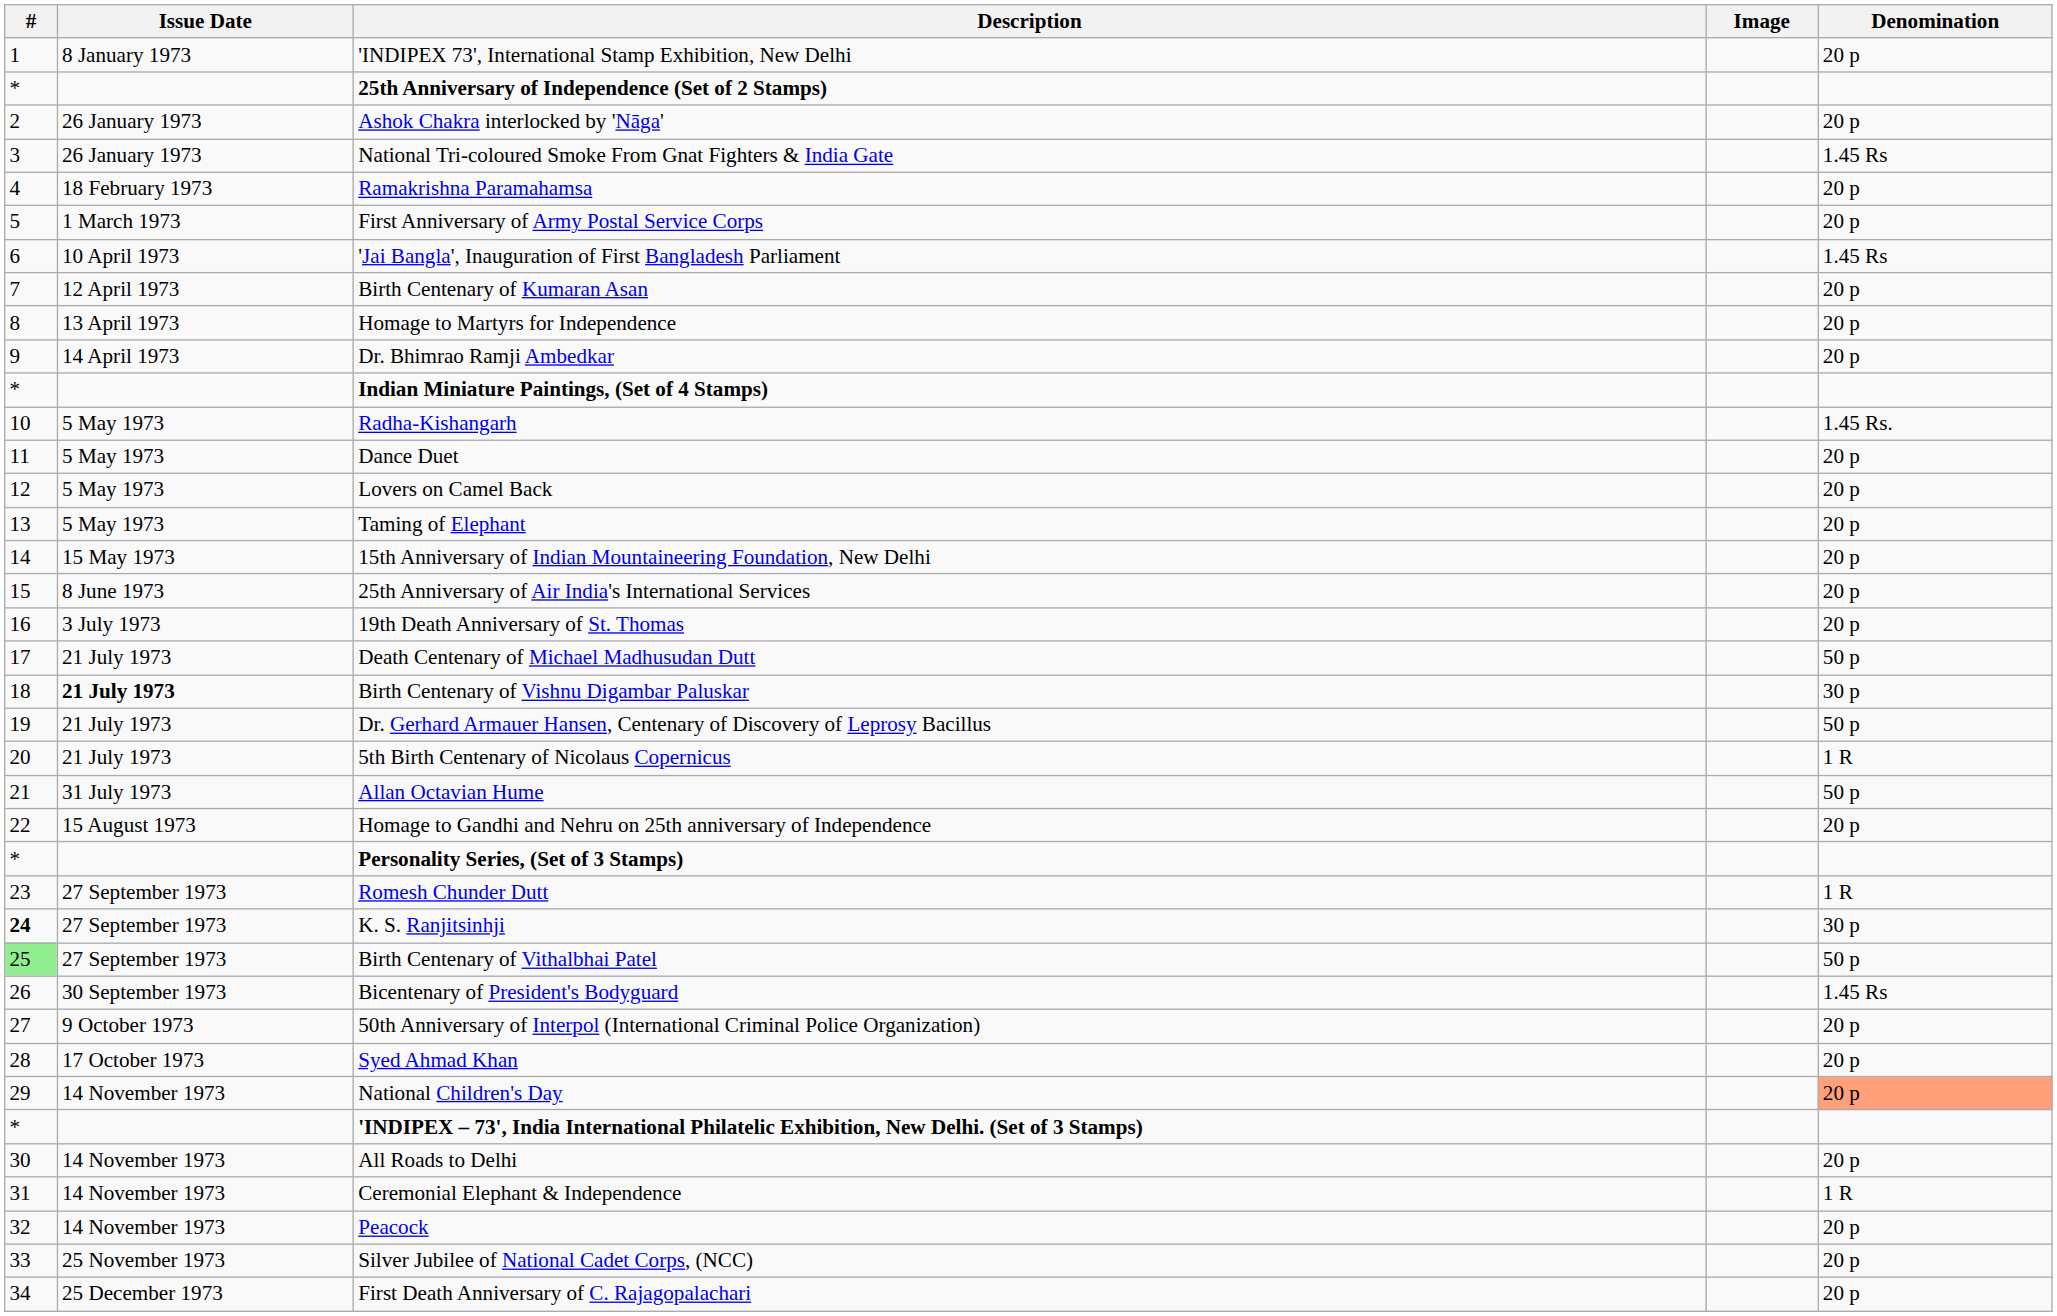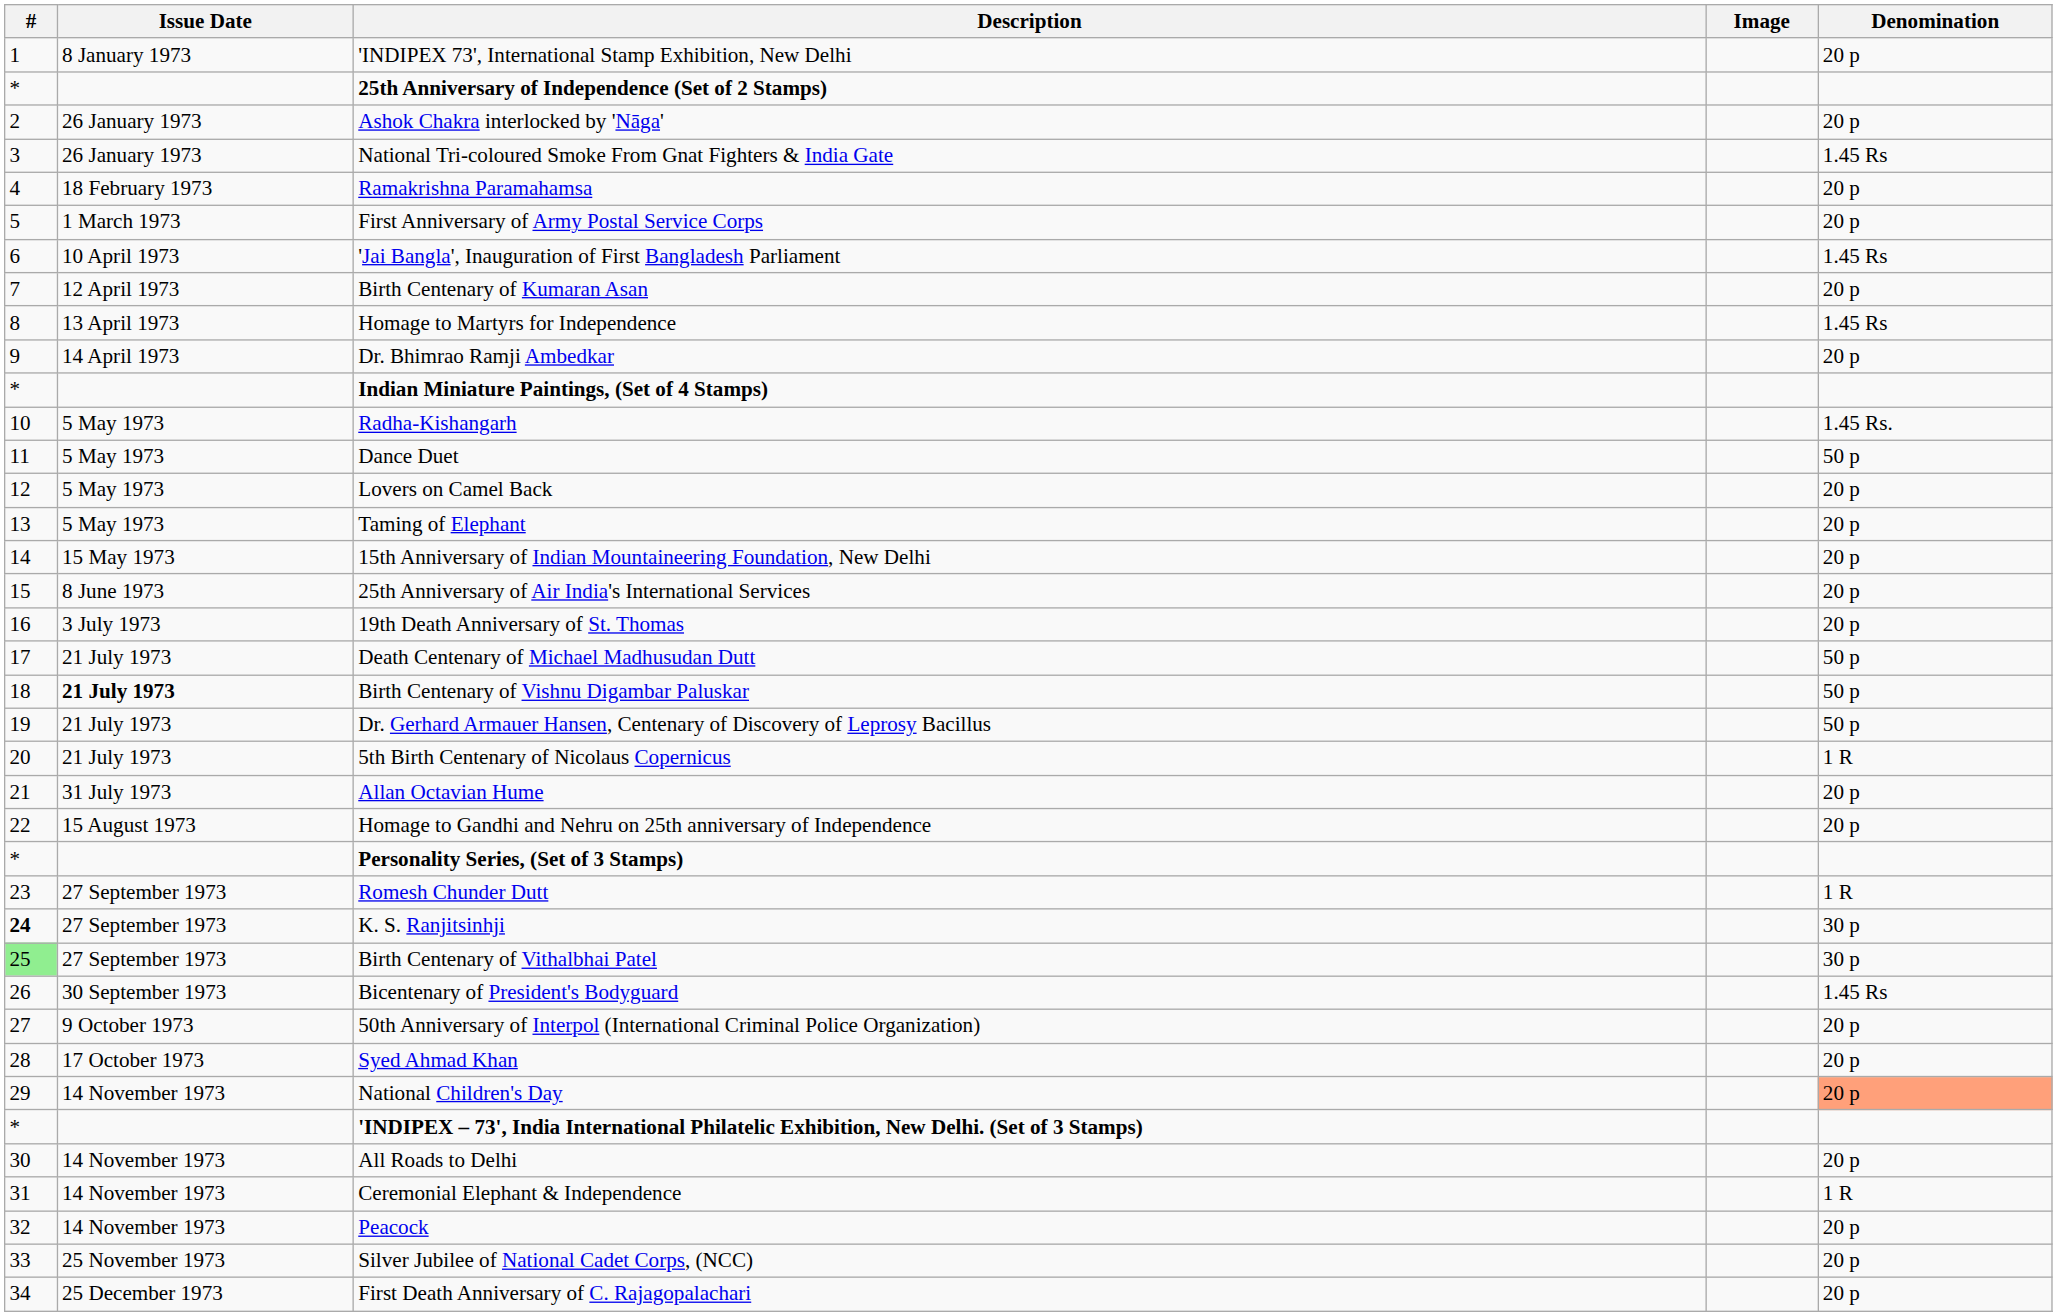Homage to Martyrs for Independence | Denomination: 20 p -> 1.45 Rs
Dance Duet | Denomination: 20 p -> 50 p
Birth Centenary of Vishnu Digambar Paluskar | Denomination: 30 p -> 50 p
Allan Octavian Hume | Denomination: 50 p -> 20 p
Birth Centenary of Vithalbhai Patel | Denomination: 50 p -> 30 p
